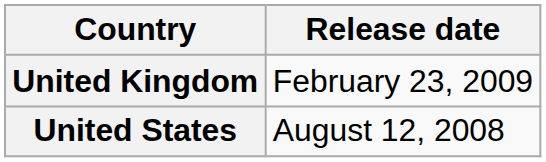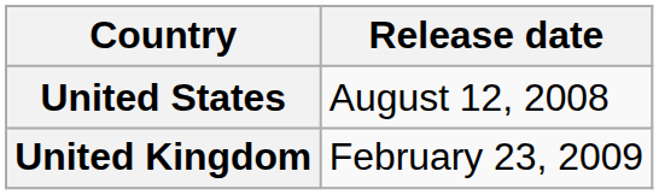rows swapped: United States <-> United Kingdom
